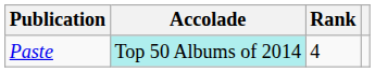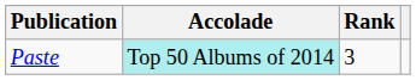Paste | Rank: 4 -> 3
